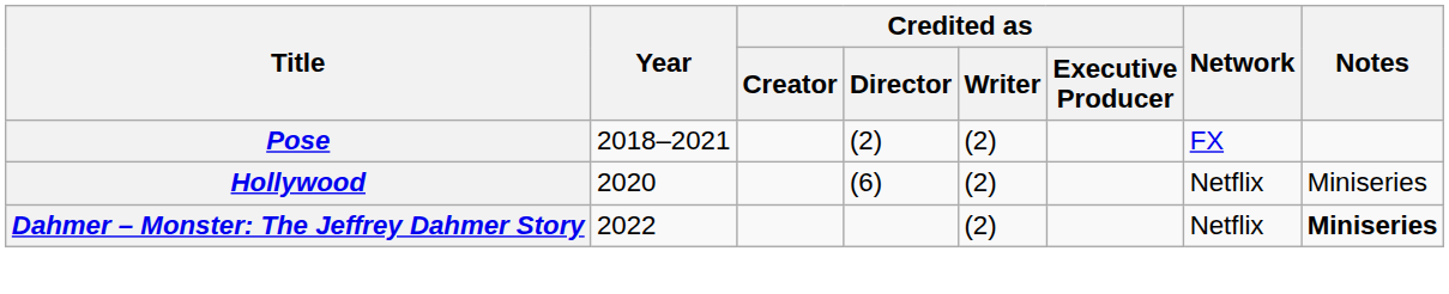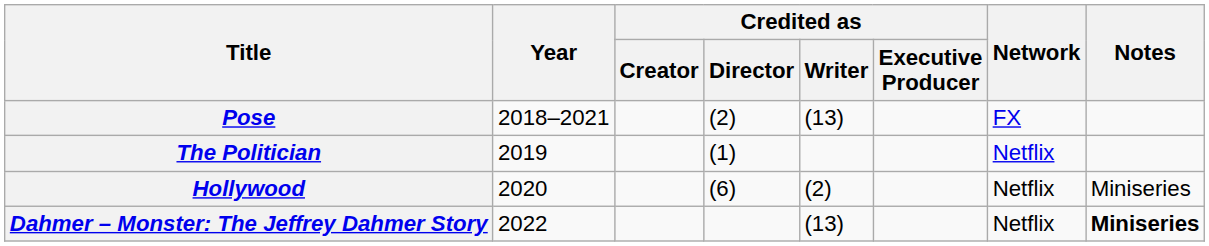Pose | Credited as / Writer: (2) -> (13)
+ row: The Politician | 2019 | (1) | Netflix
Dahmer – Monster: The Jeffrey Dahmer Story | Credited as / Writer: (2) -> (13)
